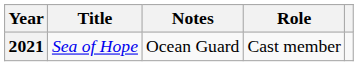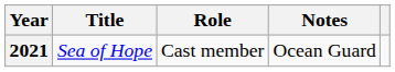columns swapped: Role <-> Notes
